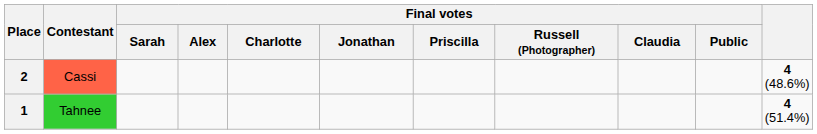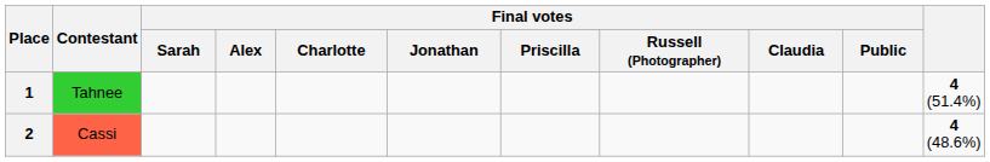rows swapped: 1 <-> 2
